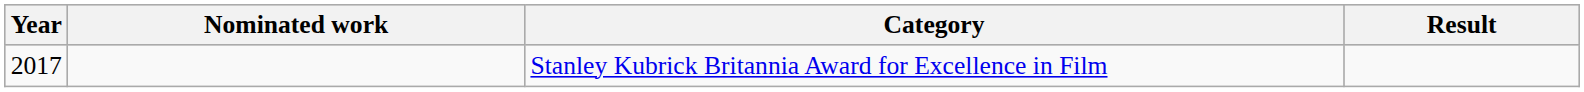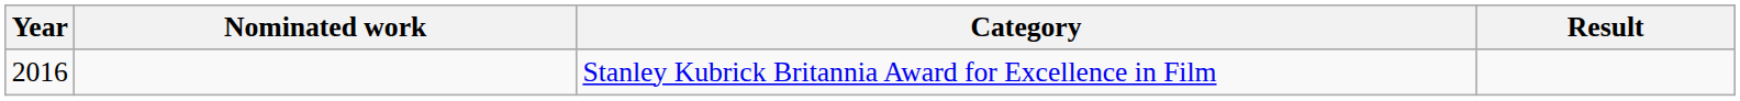Stanley Kubrick Britannia Award for Excellence in Film | Year: 2017 -> 2016
